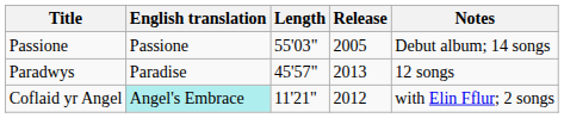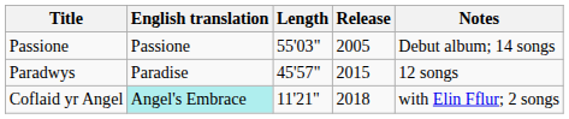Paradwys | Release: 2013 -> 2015
Coflaid yr Angel | Release: 2012 -> 2018
